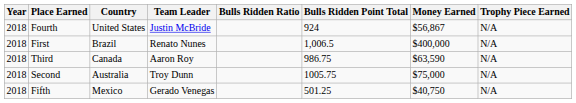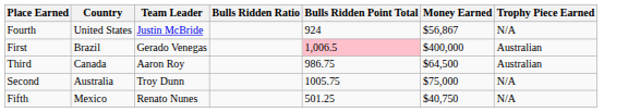- column: Year | 2018 | 2018 | 2018 | 2018 | 2018
First | Team Leader: Renato Nunes -> Gerado Venegas
First | Bulls Ridden Point Total: no background -> pink background
First | Trophy Piece Earned: N/A -> Australian
Third | Money Earned: $63,590 -> $64,500
Third | Trophy Piece Earned: N/A -> Australian
Fifth | Team Leader: Gerado Venegas -> Renato Nunes
